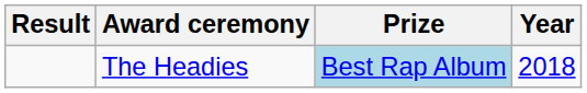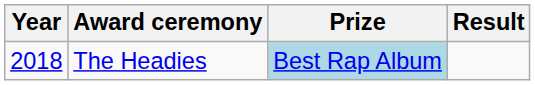columns swapped: Year <-> Result
